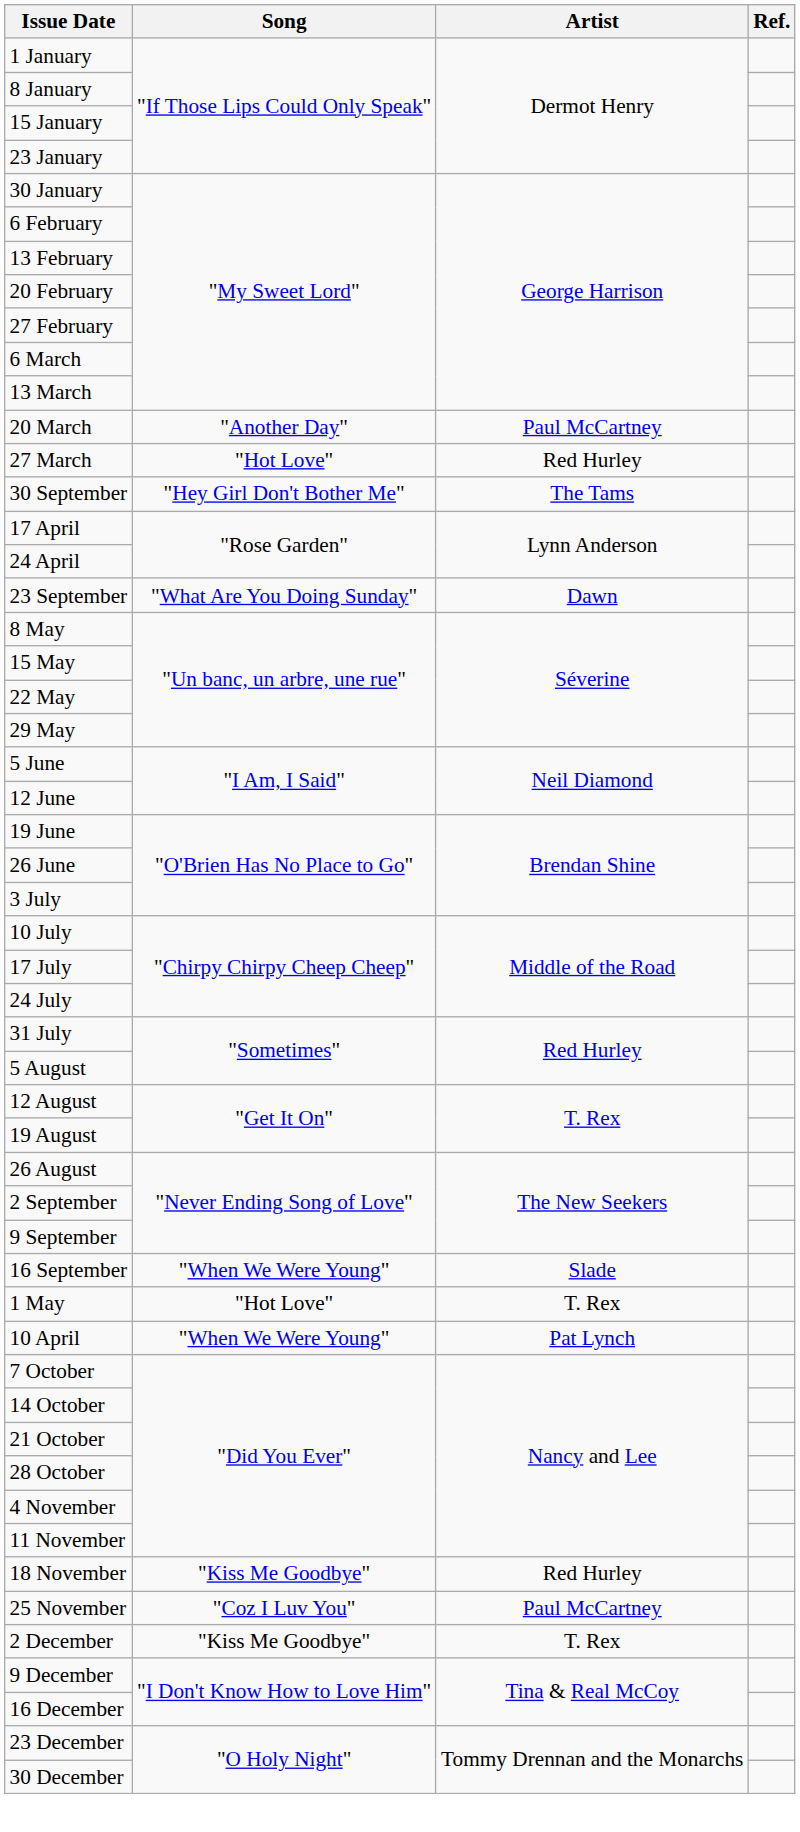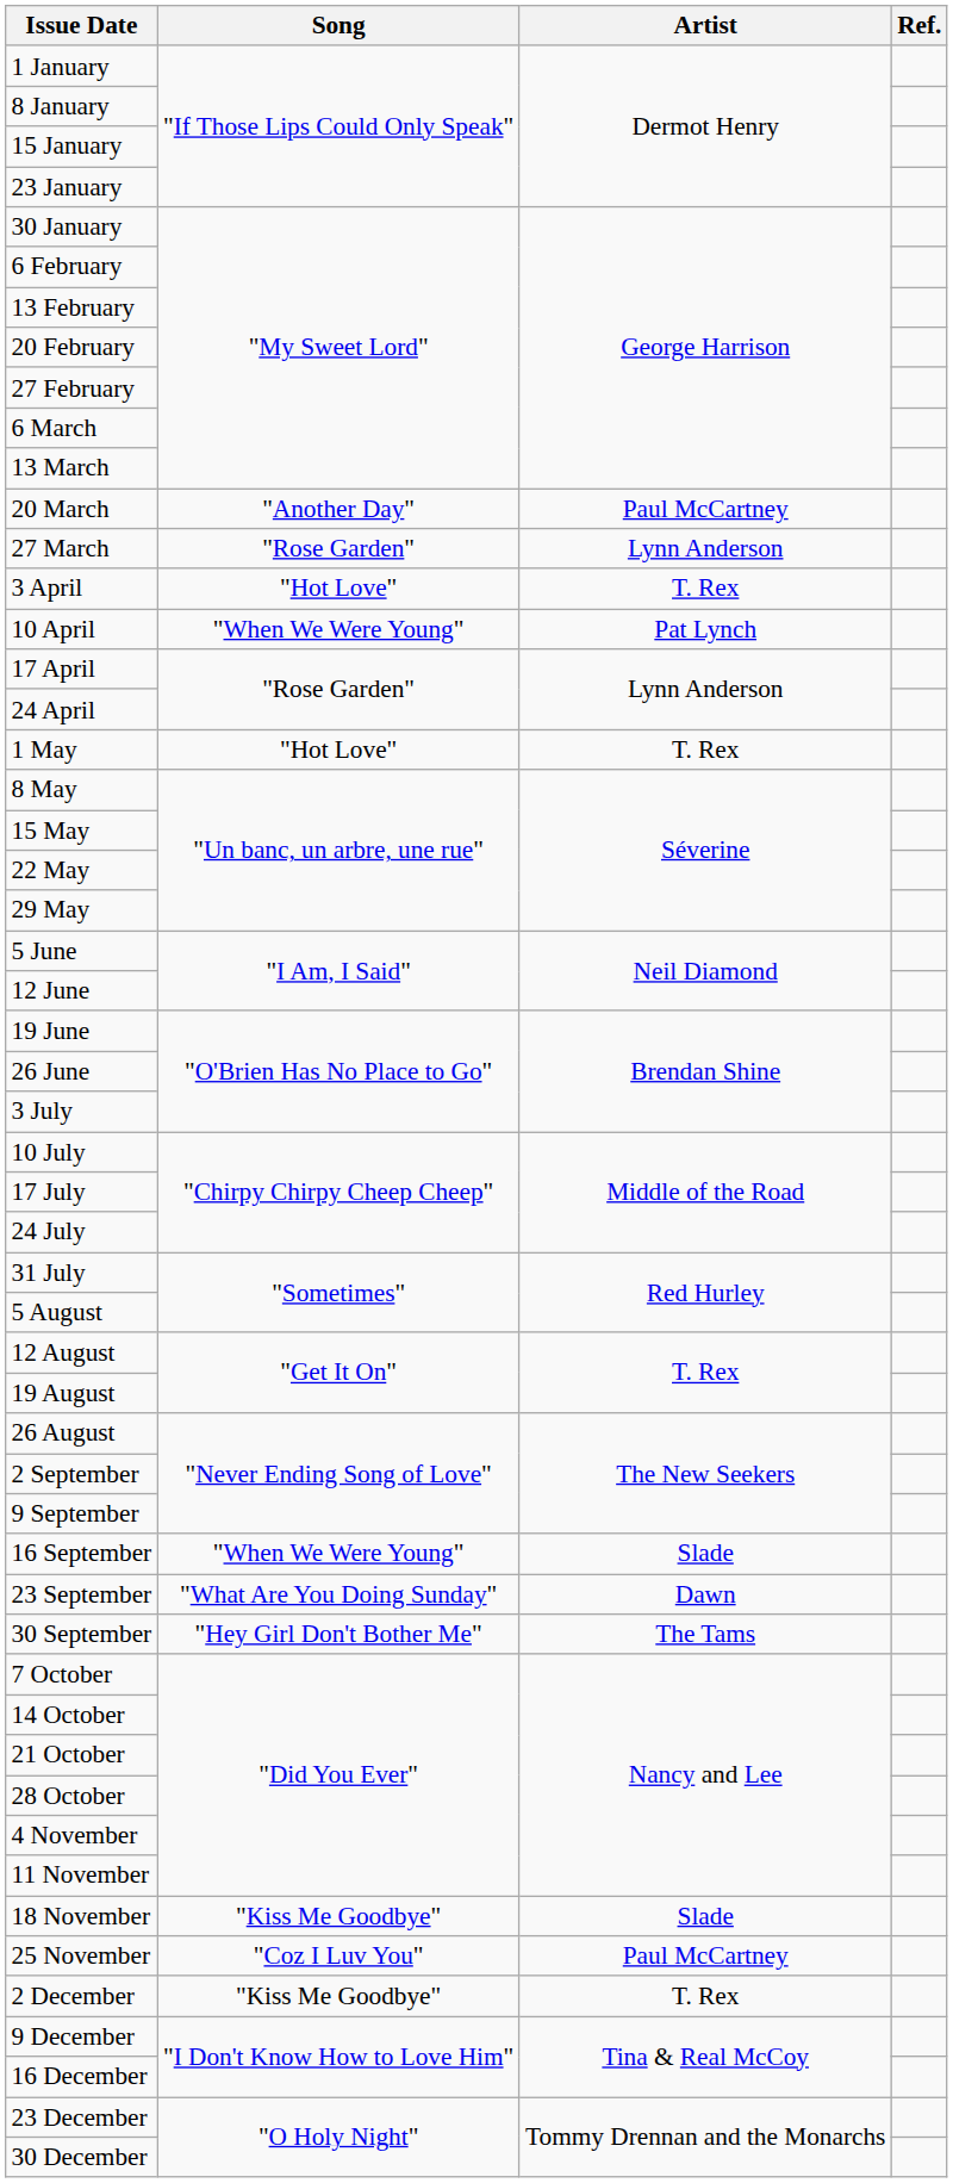27 March | Song: "Hot Love" -> "Rose Garden"
27 March | Artist: Red Hurley -> Lynn Anderson
+ row: 3 April | "Hot Love" | T. Rex
rows swapped: 10 April <-> 30 September
rows swapped: 1 May <-> 23 September
18 November | Artist: Red Hurley -> Slade
